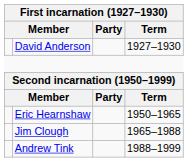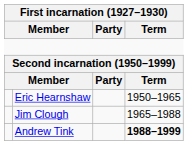- row: David Anderson | 1927–1930
Andrew Tink | Term: normal -> bold
